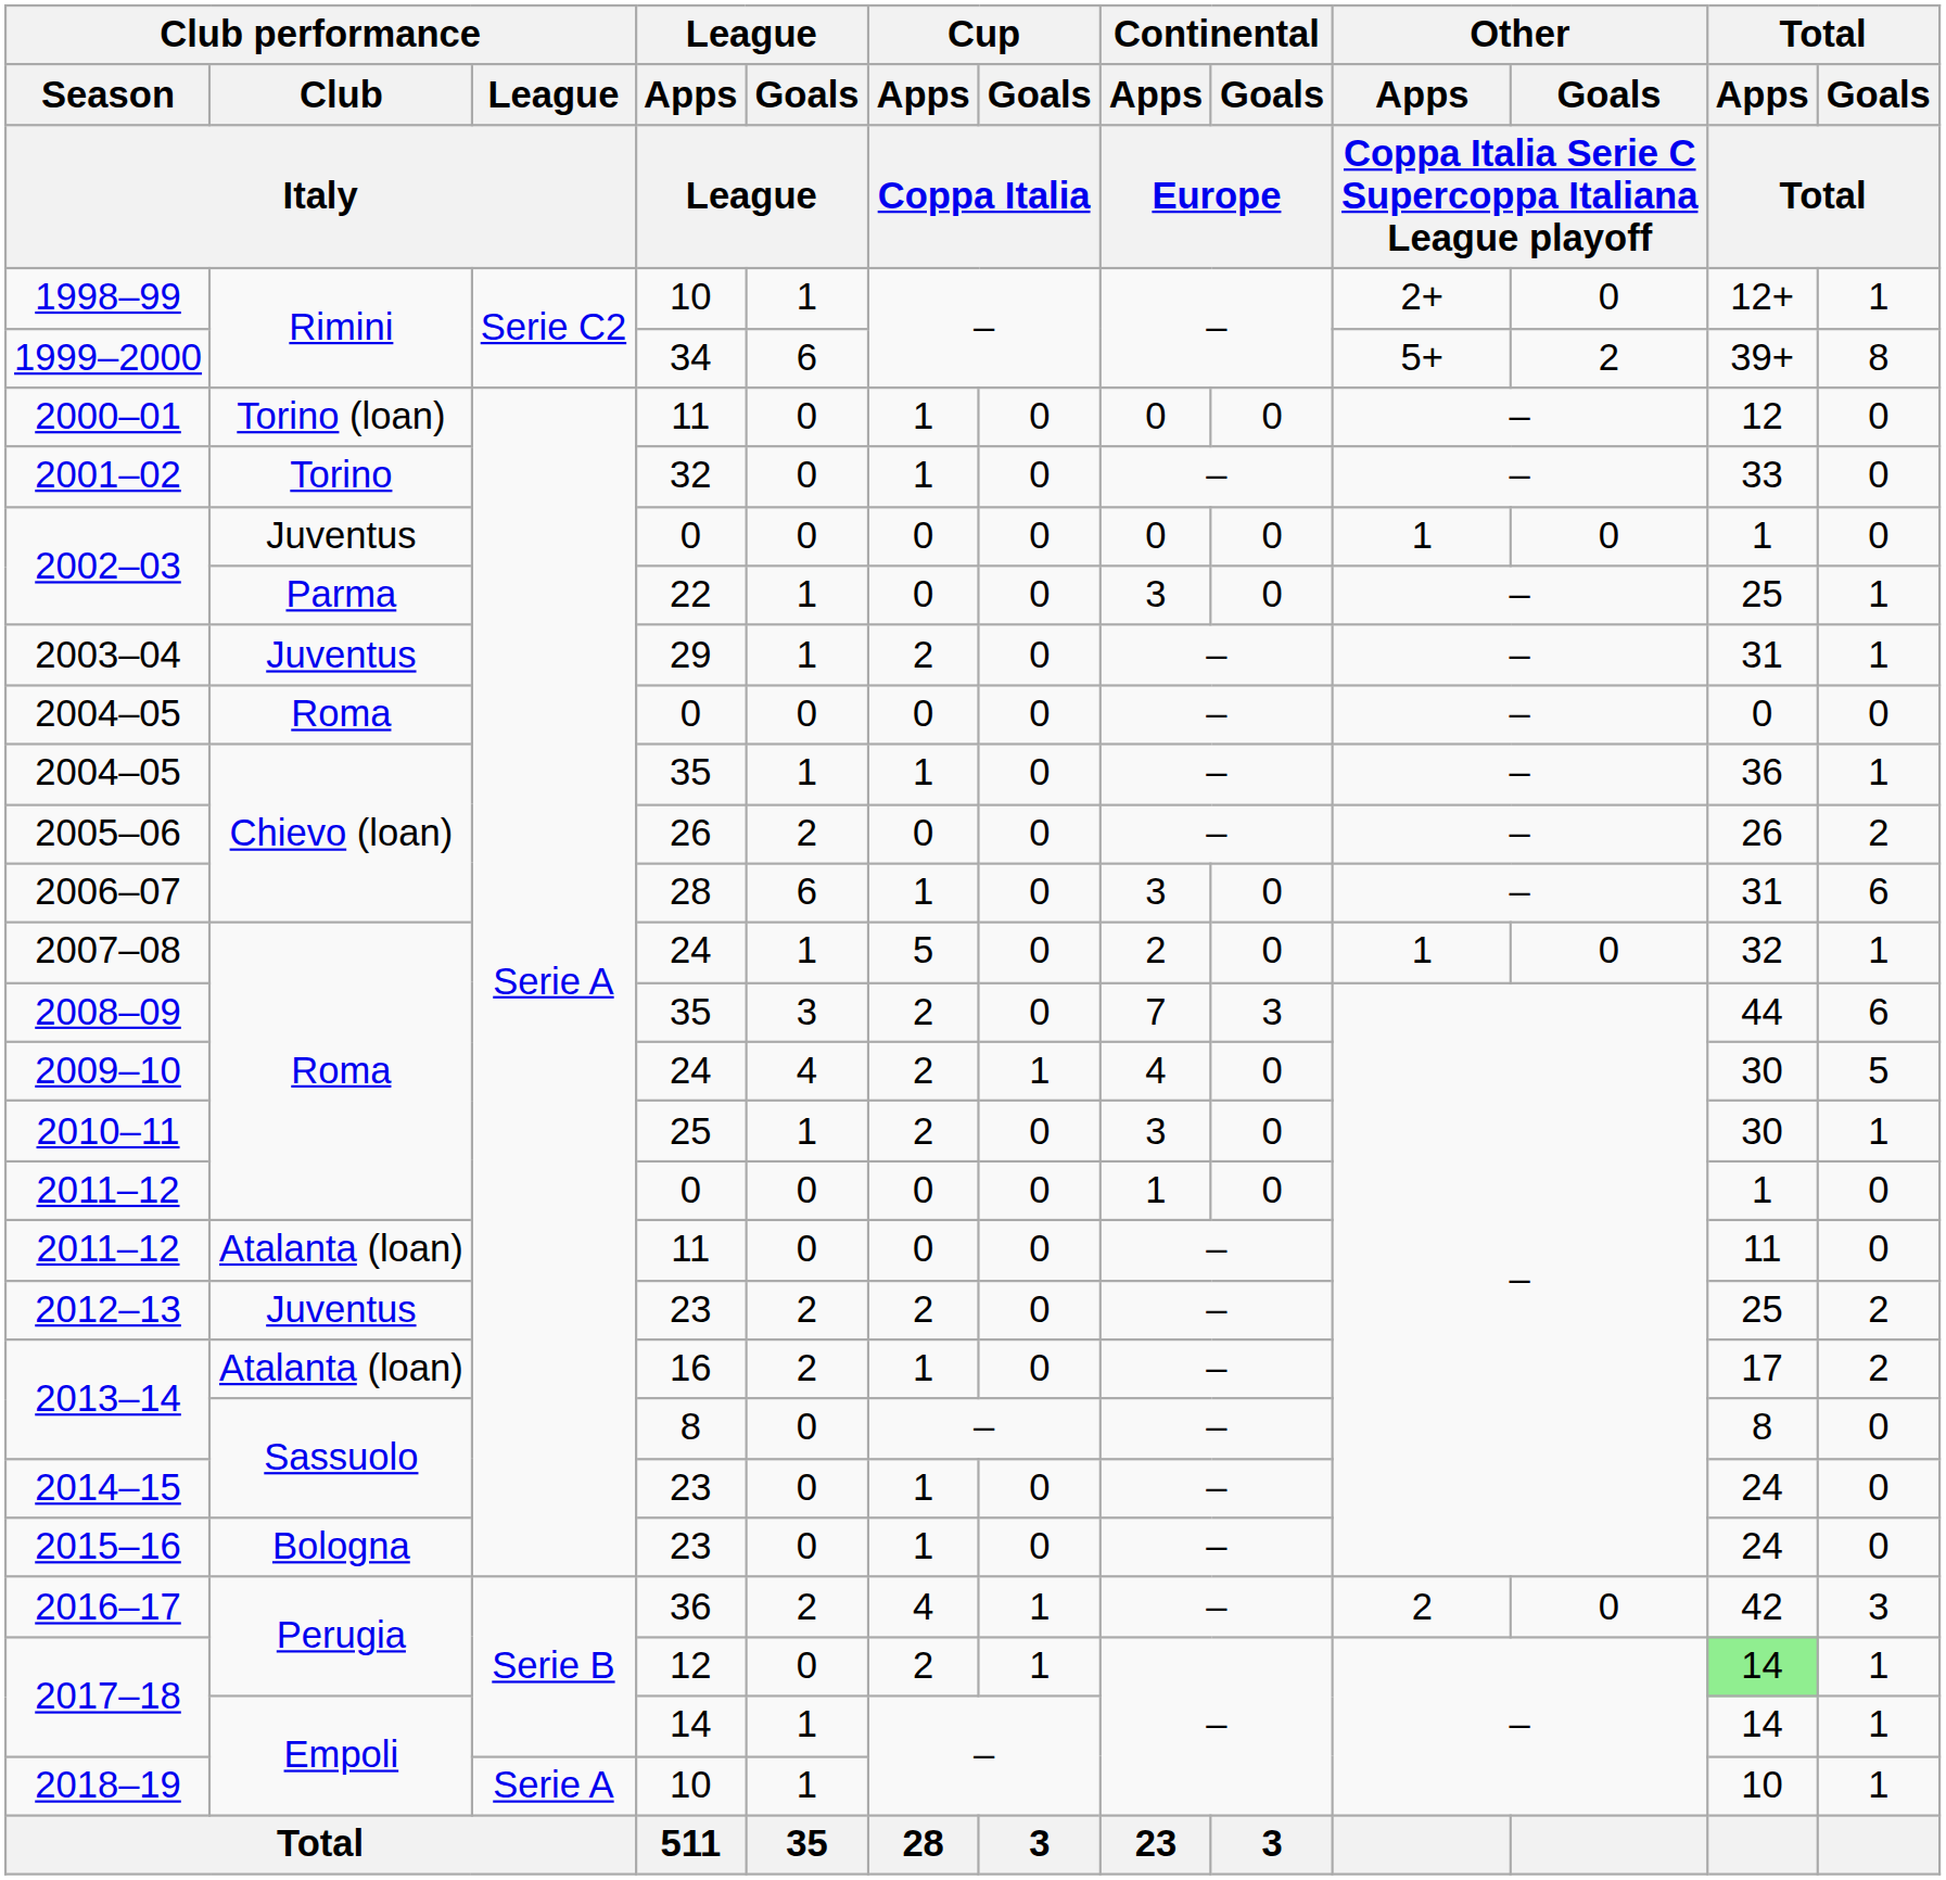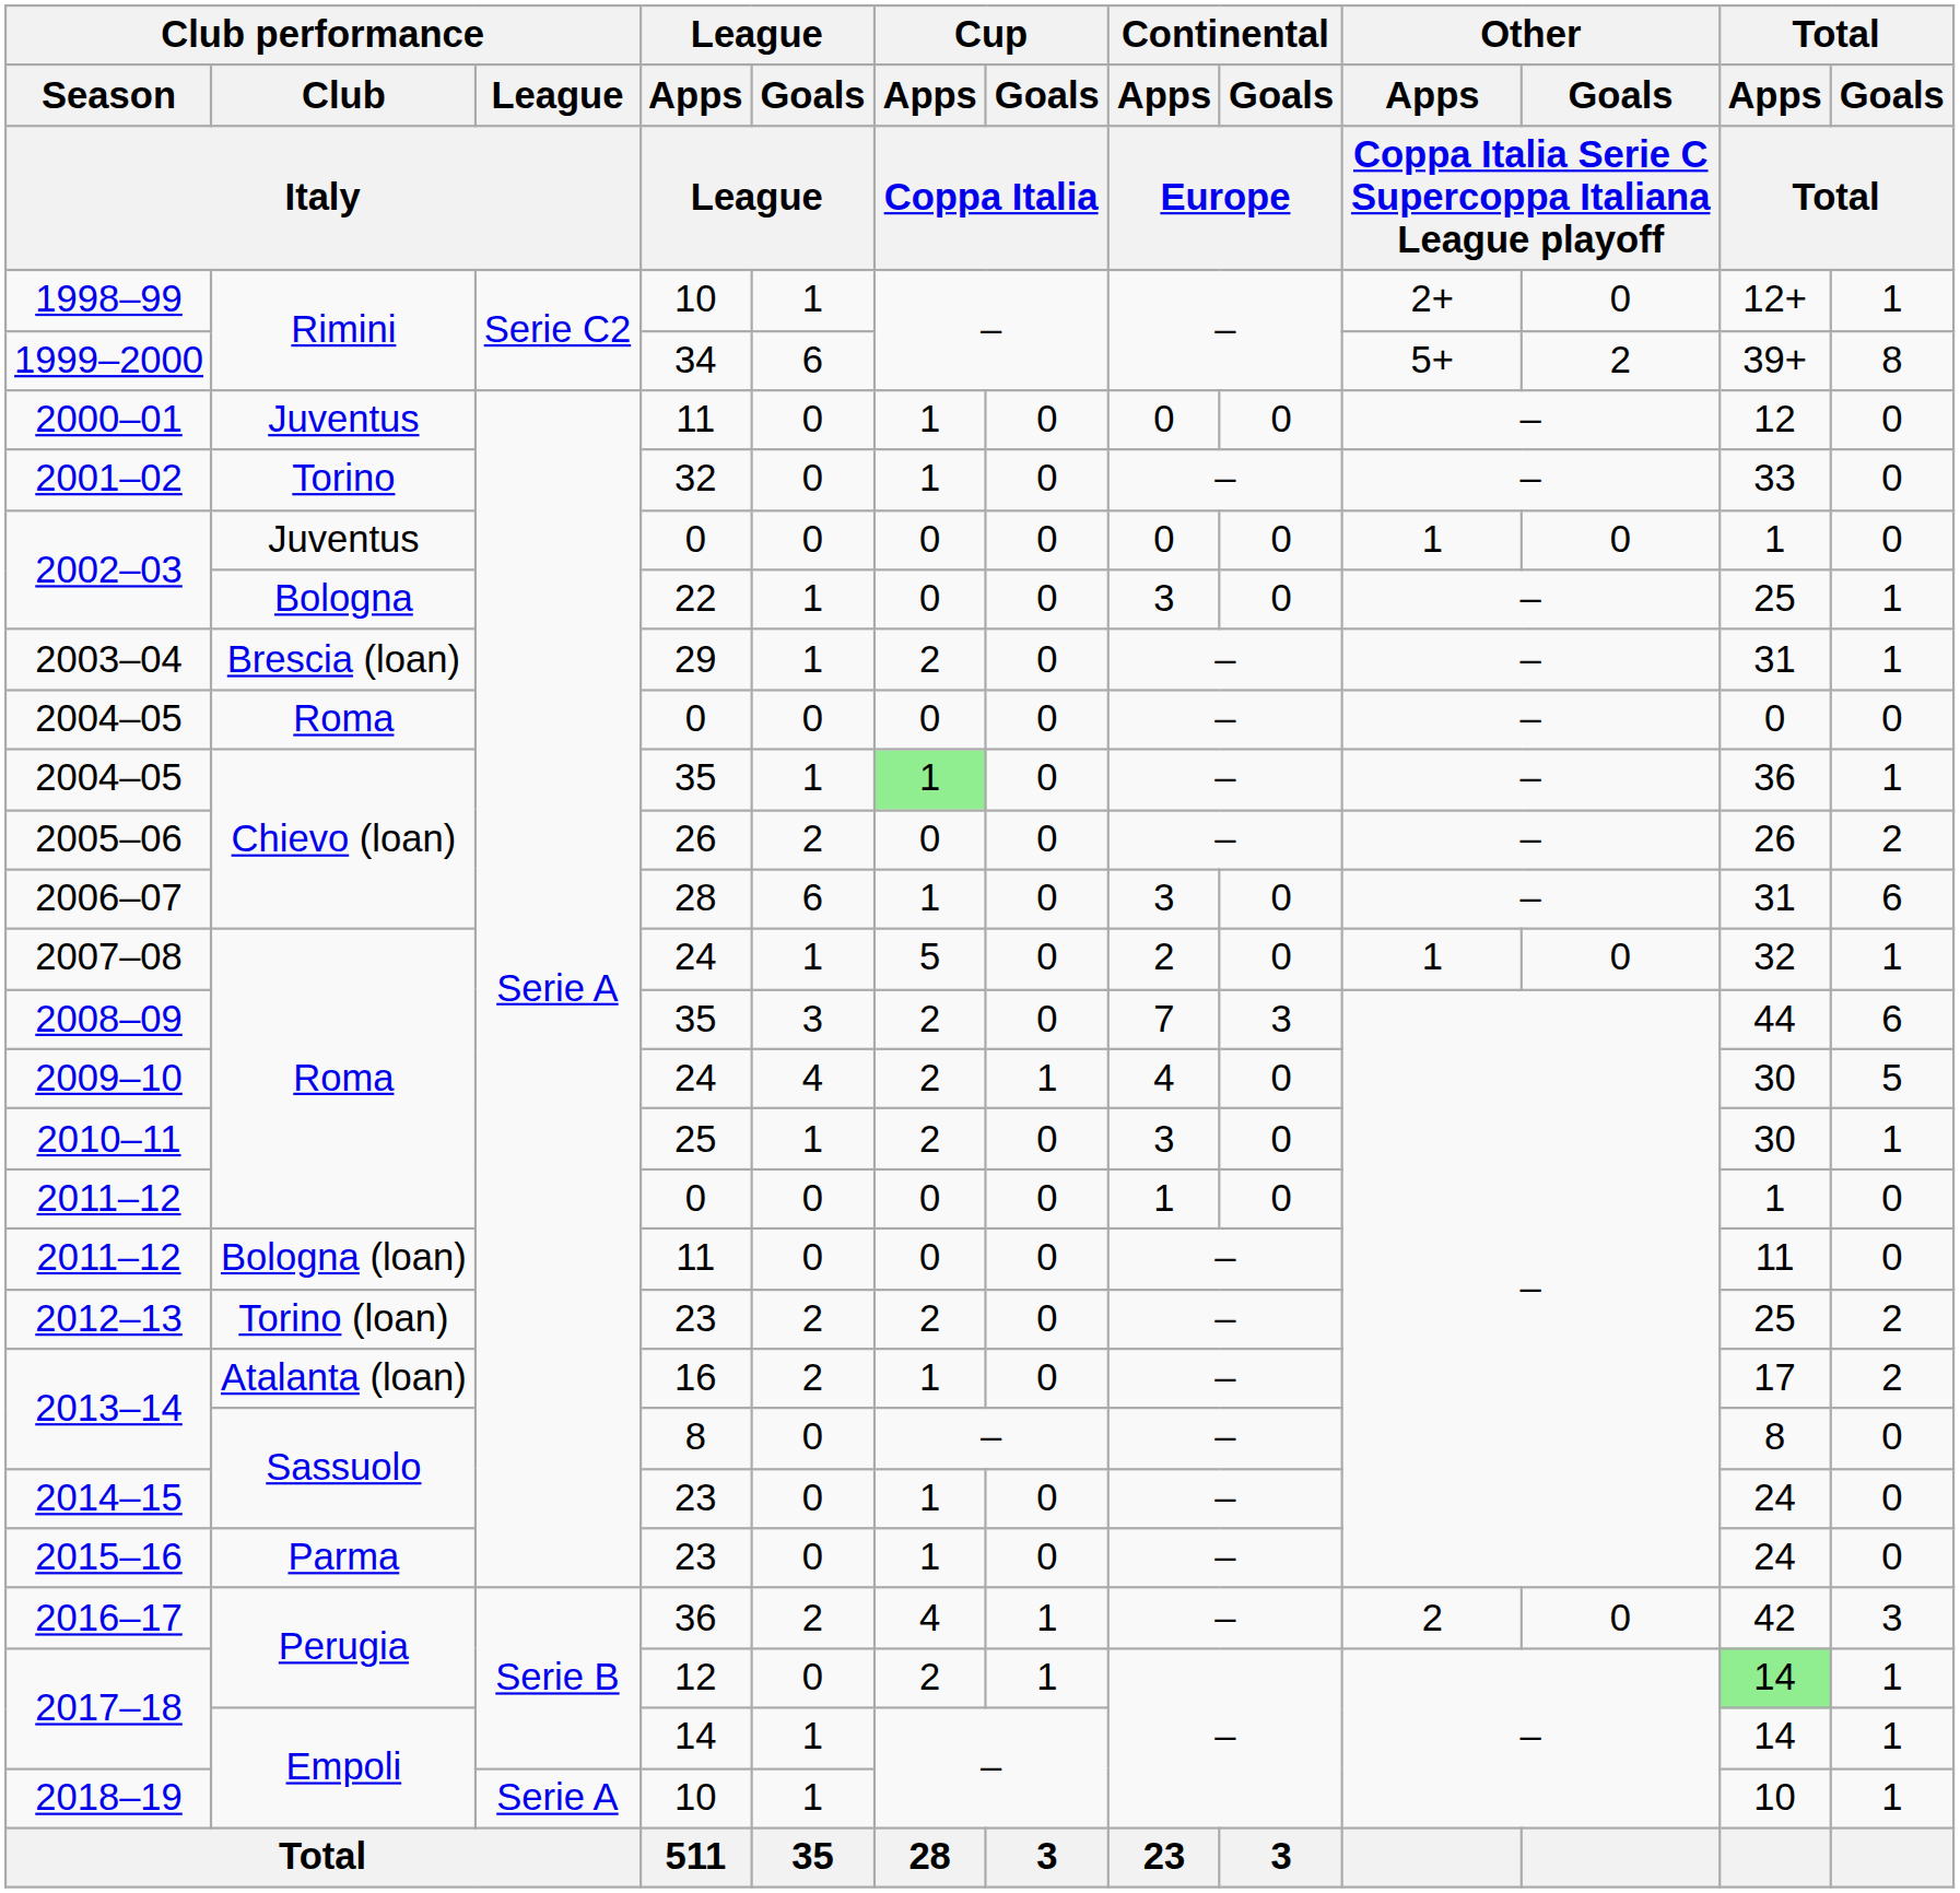2000–01 | Club performance / Club / Italy: Torino (loan) -> Juventus
2002–03 / 22 | Club performance / Club / Italy: Parma -> Bologna
2003–04 | Club performance / Club / Italy: Juventus -> Brescia (loan)
2004–05 / 35 | Cup / Apps / Coppa Italia: no background -> lightgreen background
2011–12 / 11 | Club performance / Club / Italy: Atalanta (loan) -> Bologna (loan)
2012–13 | Club performance / Club / Italy: Juventus -> Torino (loan)
2015–16 | Club performance / Club / Italy: Bologna -> Parma
